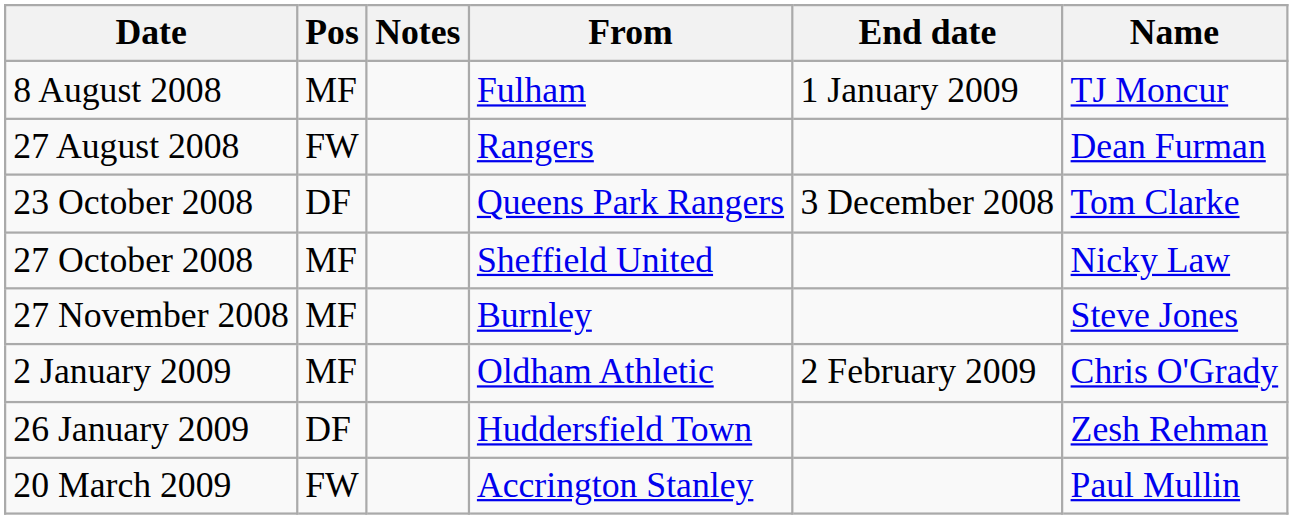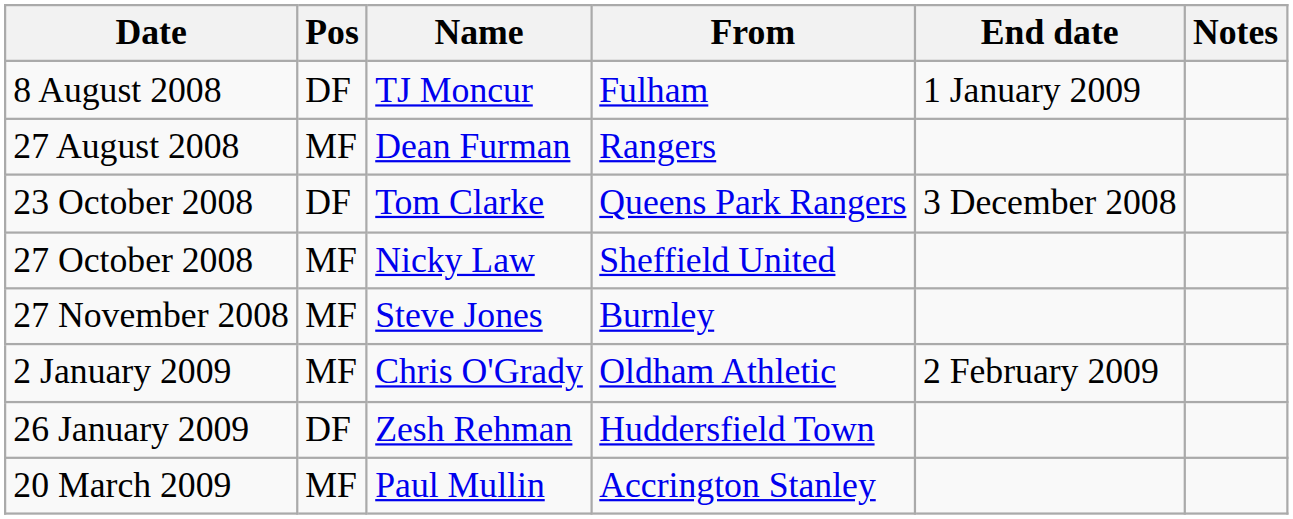columns swapped: Name <-> Notes
8 August 2008 | Pos: MF -> DF
27 August 2008 | Pos: FW -> MF
20 March 2009 | Pos: FW -> MF
